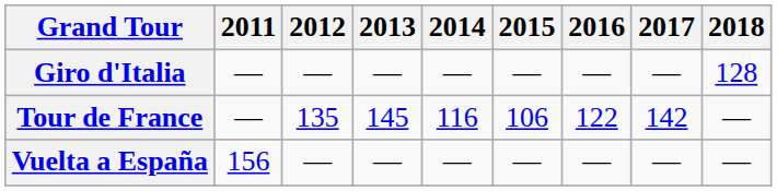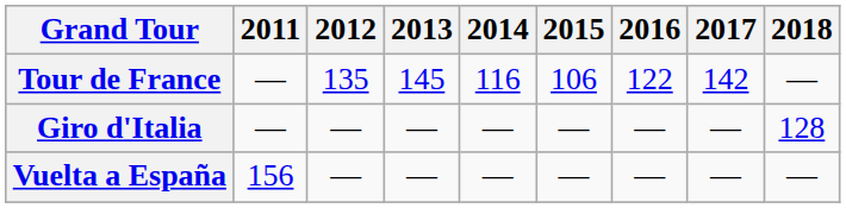rows swapped: Giro d'Italia <-> Tour de France
